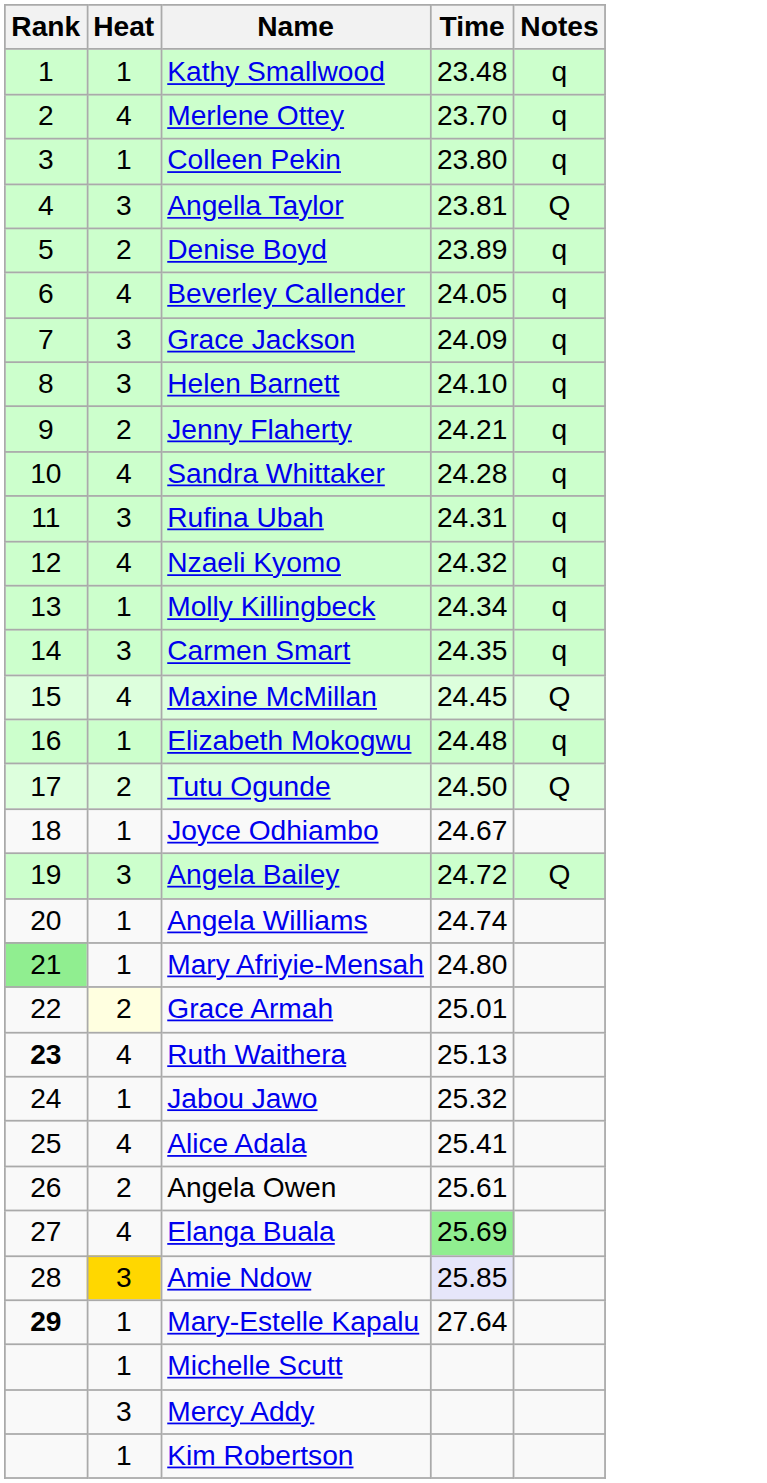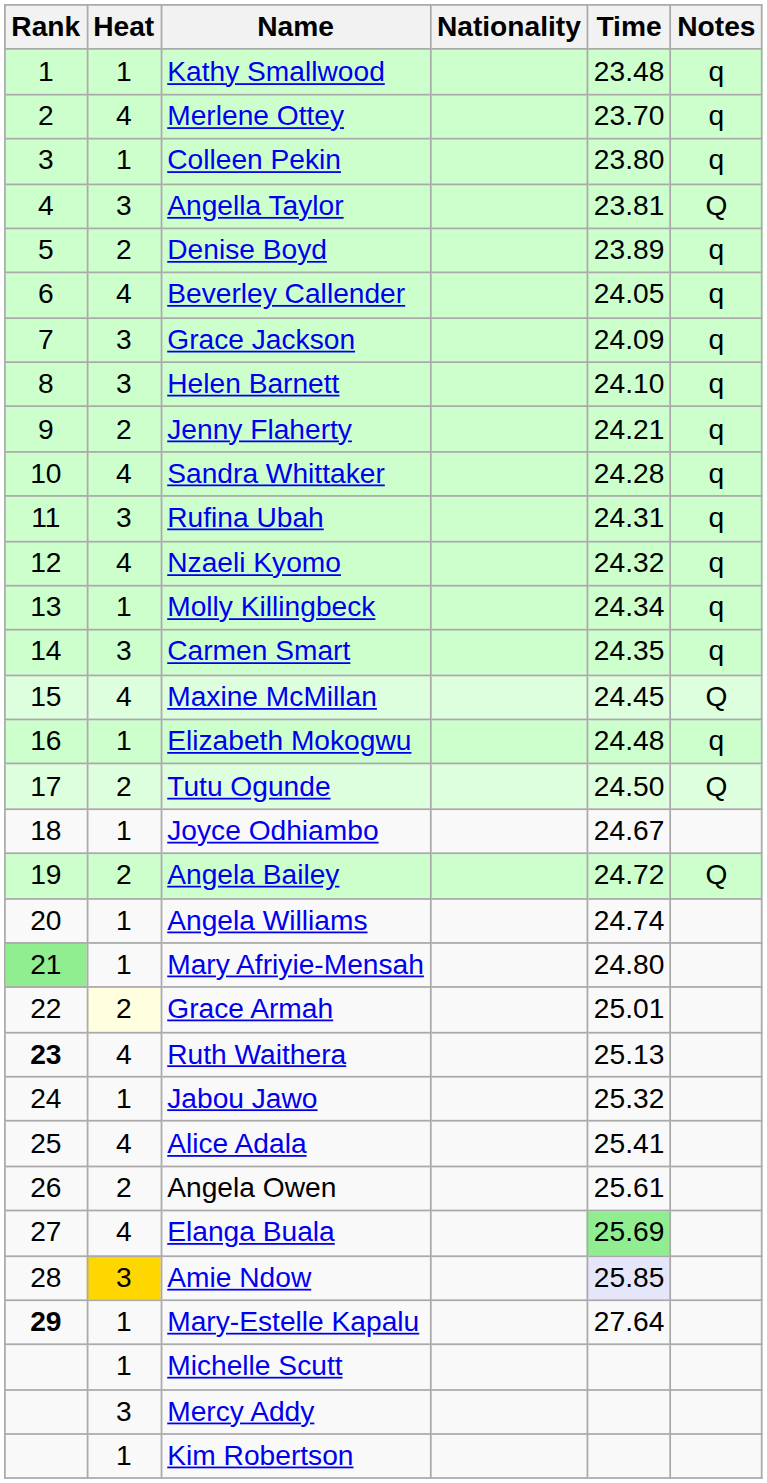+ column: Nationality
Angela Bailey | Heat: 3 -> 2
